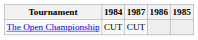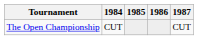columns swapped: 1985 <-> 1987
